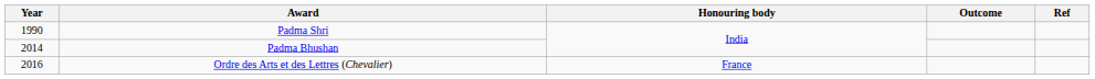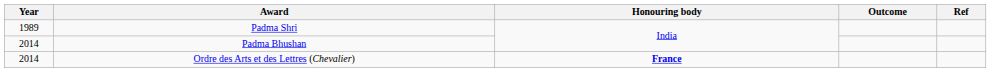Padma Shri | Year: 1990 -> 1989
Ordre des Arts et des Lettres (Chevalier) | Year: 2016 -> 2014
Ordre des Arts et des Lettres (Chevalier) | Honouring body: normal -> bold
